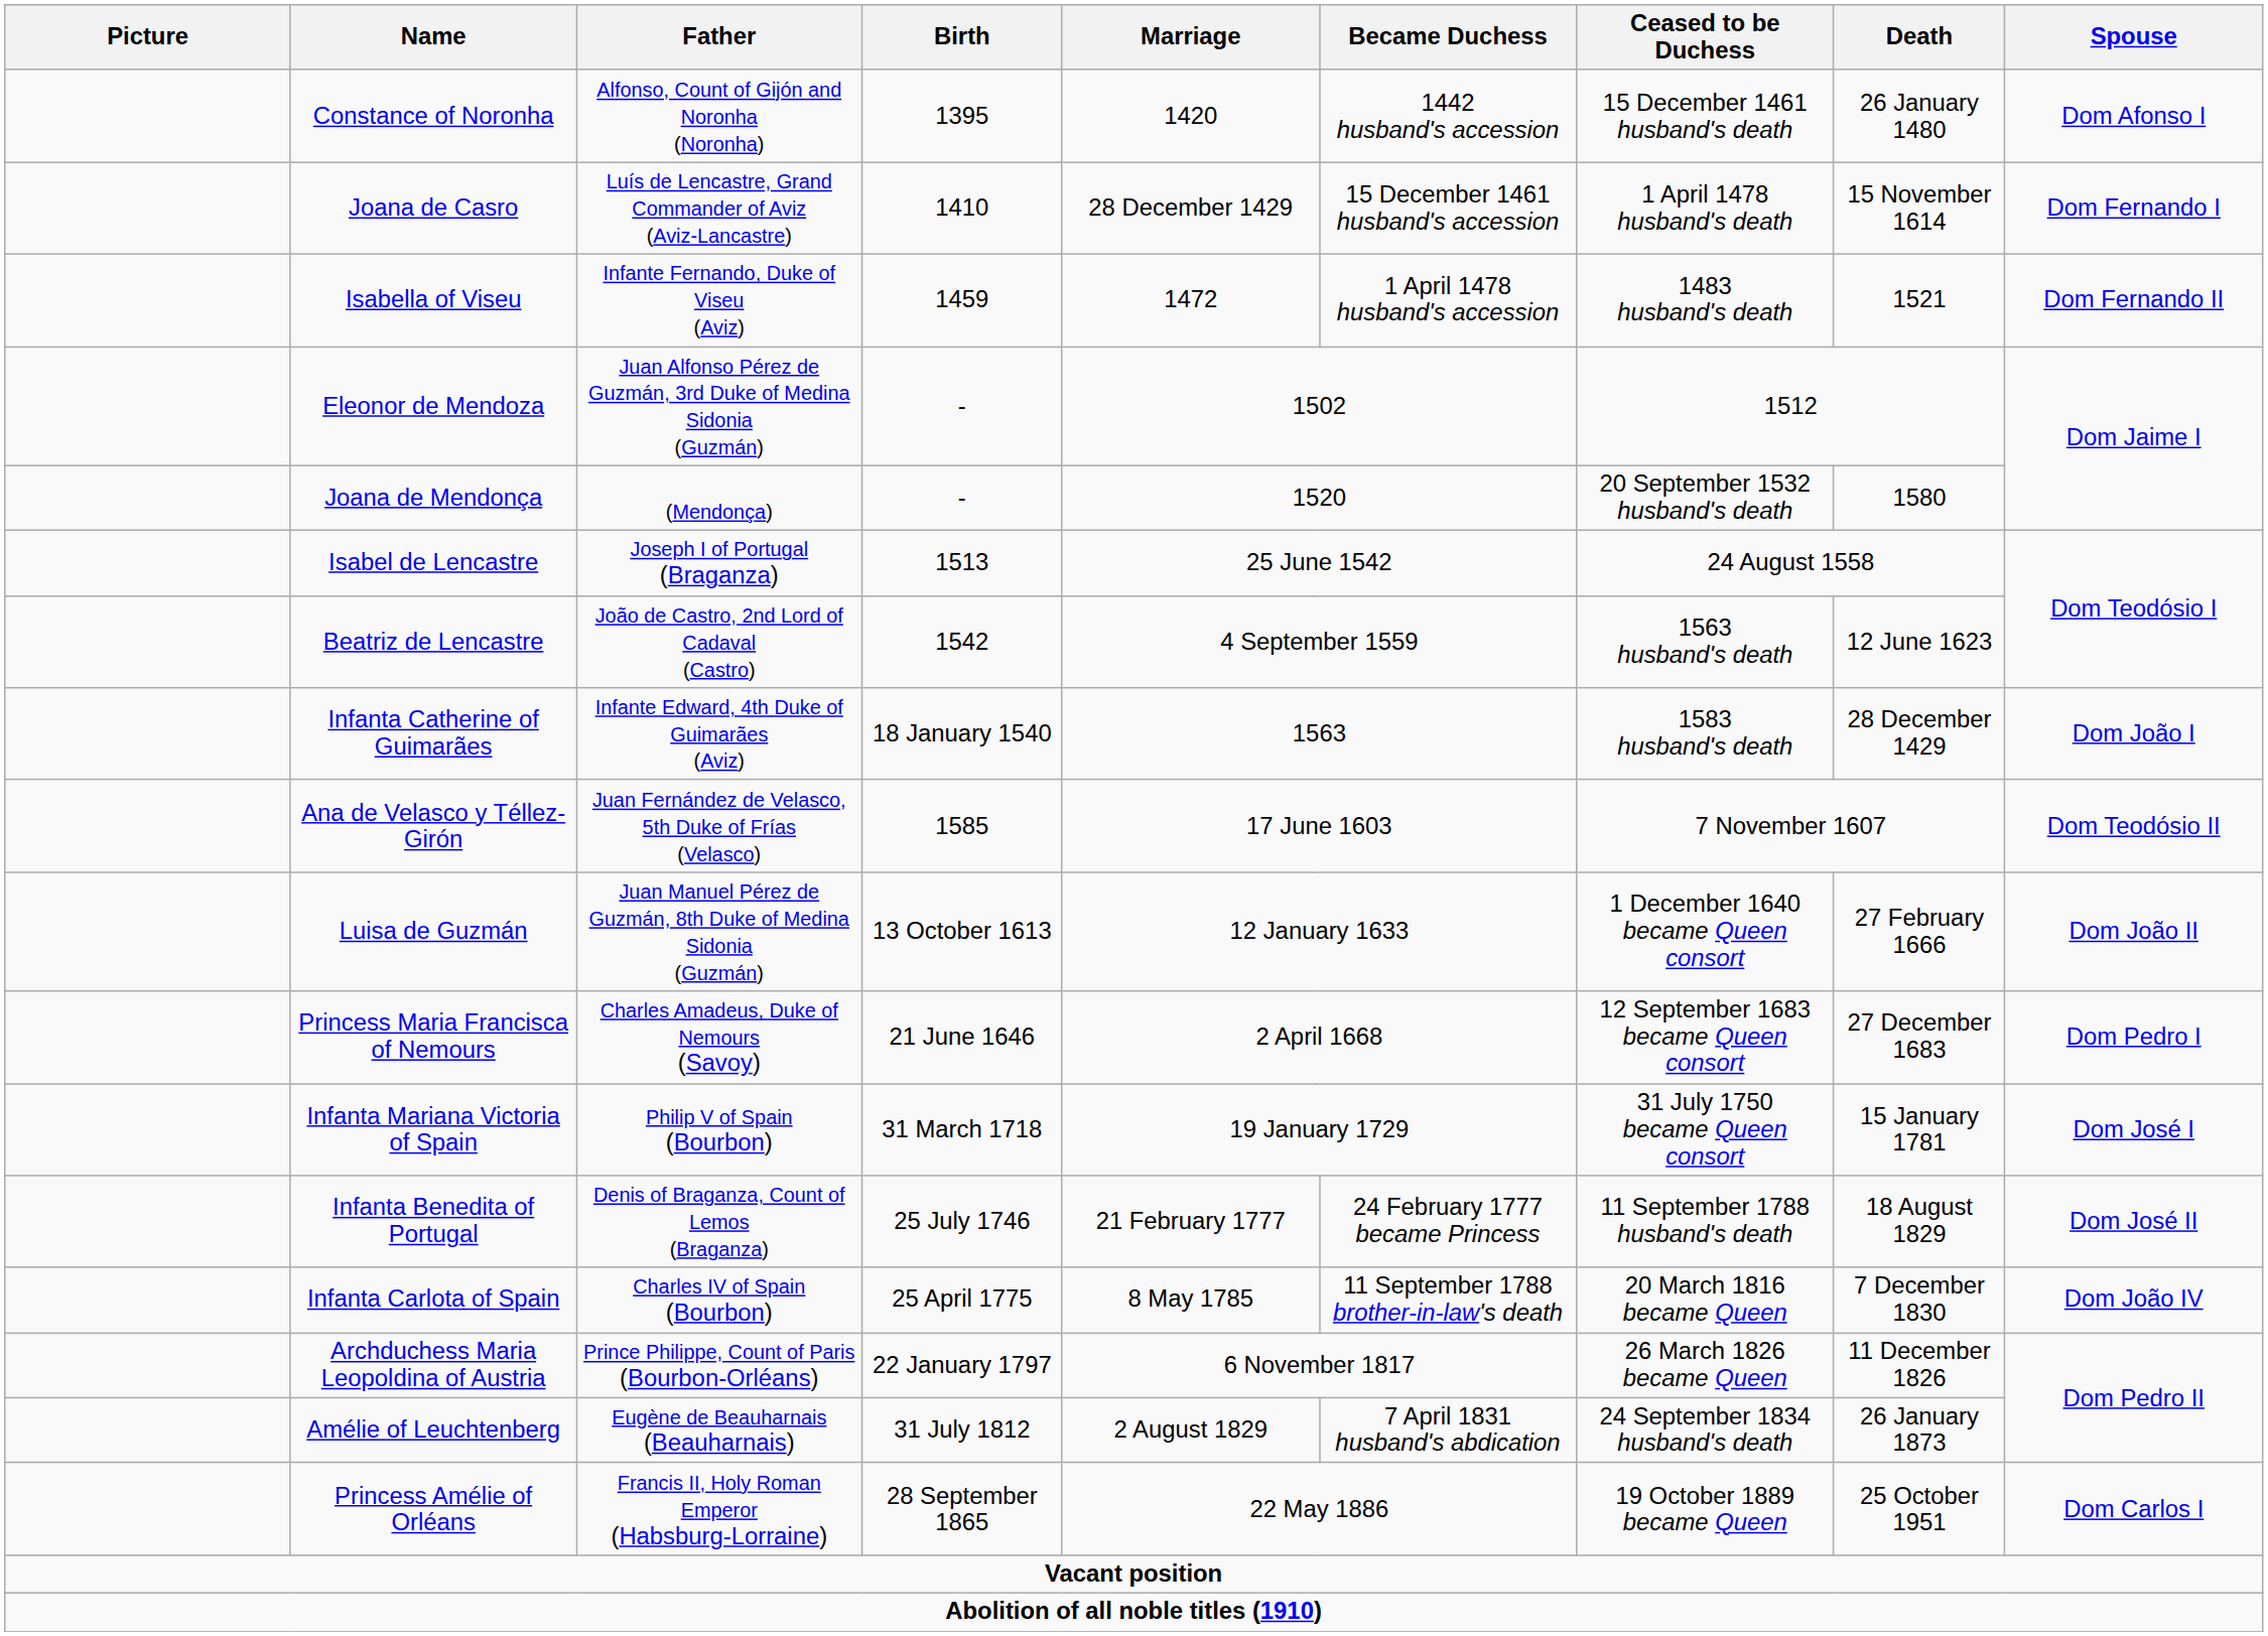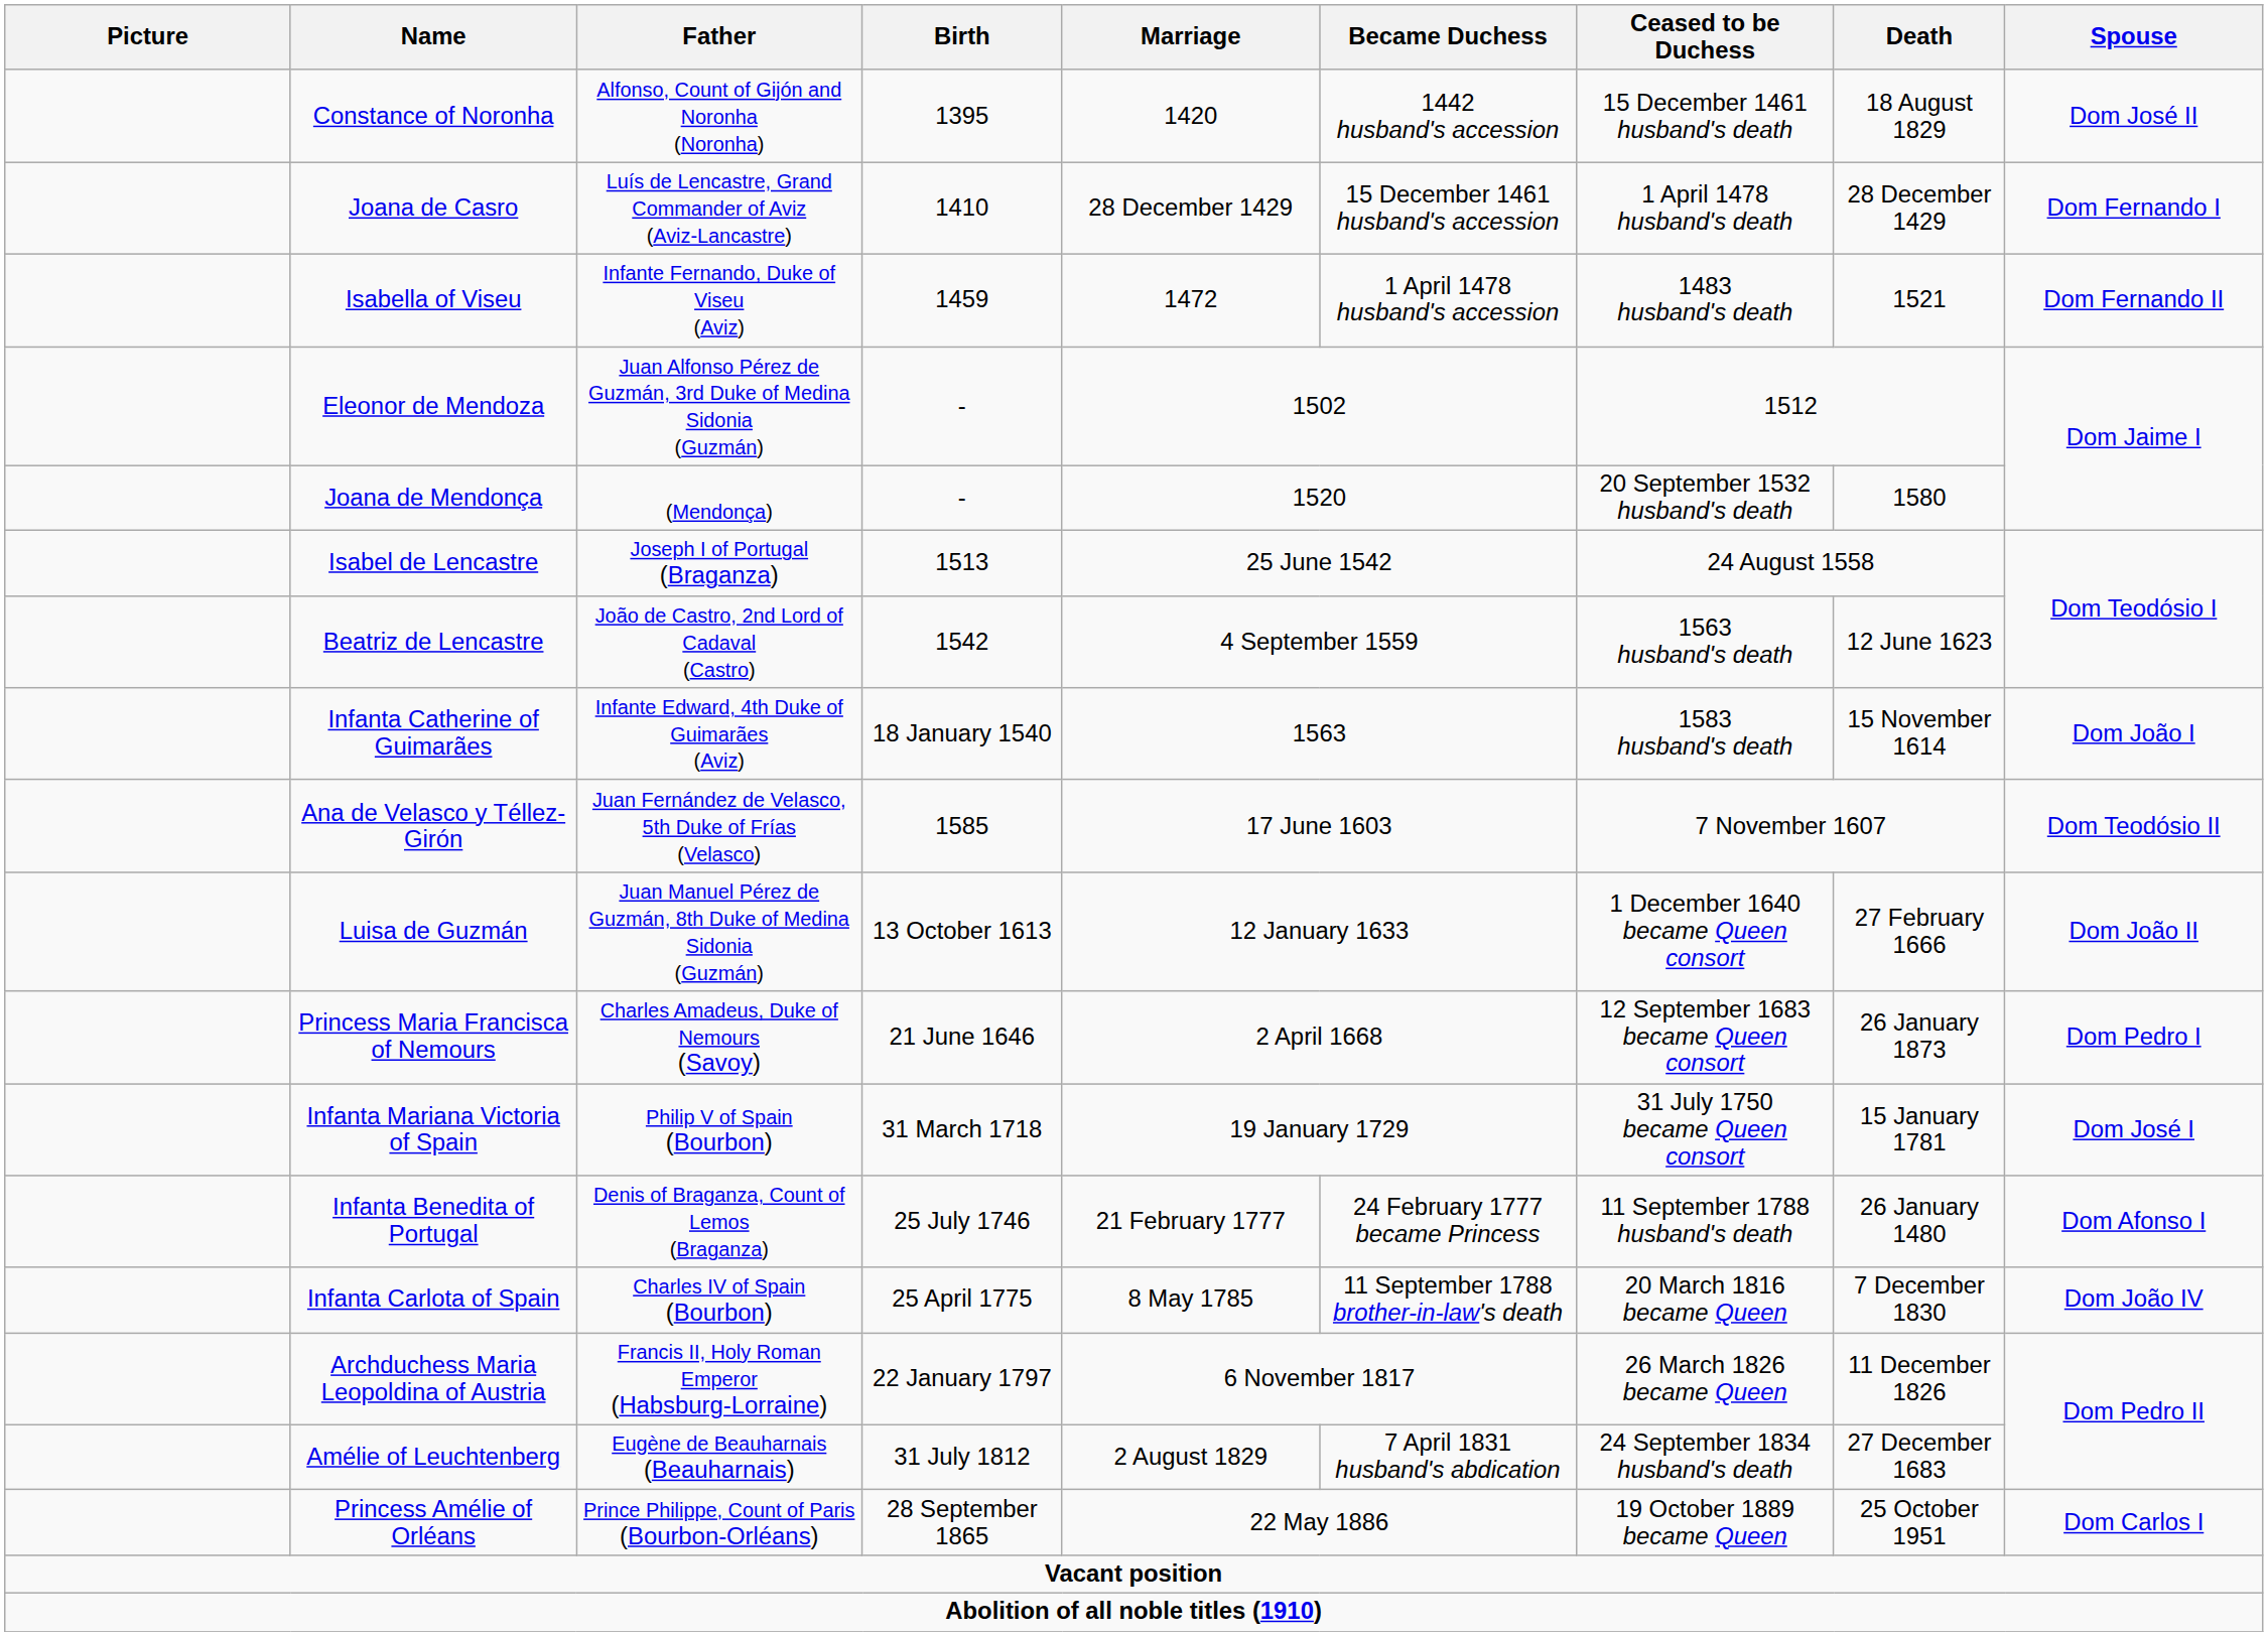Constance of Noronha | Death: 26 January 1480 -> 18 August 1829
Constance of Noronha | Spouse: Dom Afonso I -> Dom José II
Joana de Casro | Death: 15 November 1614 -> 28 December 1429
Infanta Catherine of Guimarães | Death: 28 December 1429 -> 15 November 1614
Princess Maria Francisca of Nemours | Death: 27 December 1683 -> 26 January 1873
Infanta Benedita of Portugal | Death: 18 August 1829 -> 26 January 1480
Infanta Benedita of Portugal | Spouse: Dom José II -> Dom Afonso I
Archduchess Maria Leopoldina of Austria | Father: Prince Philippe, Count of Paris (Bourbon-Orléans) -> Francis II, Holy Roman Emperor (Habsburg-Lorraine)
Amélie of Leuchtenberg | Death: 26 January 1873 -> 27 December 1683
Princess Amélie of Orléans | Father: Francis II, Holy Roman Emperor (Habsburg-Lorraine) -> Prince Philippe, Count of Paris (Bourbon-Orléans)
